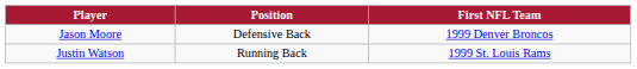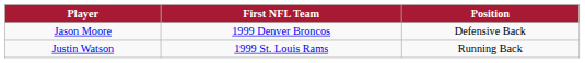columns swapped: Position <-> First NFL Team
